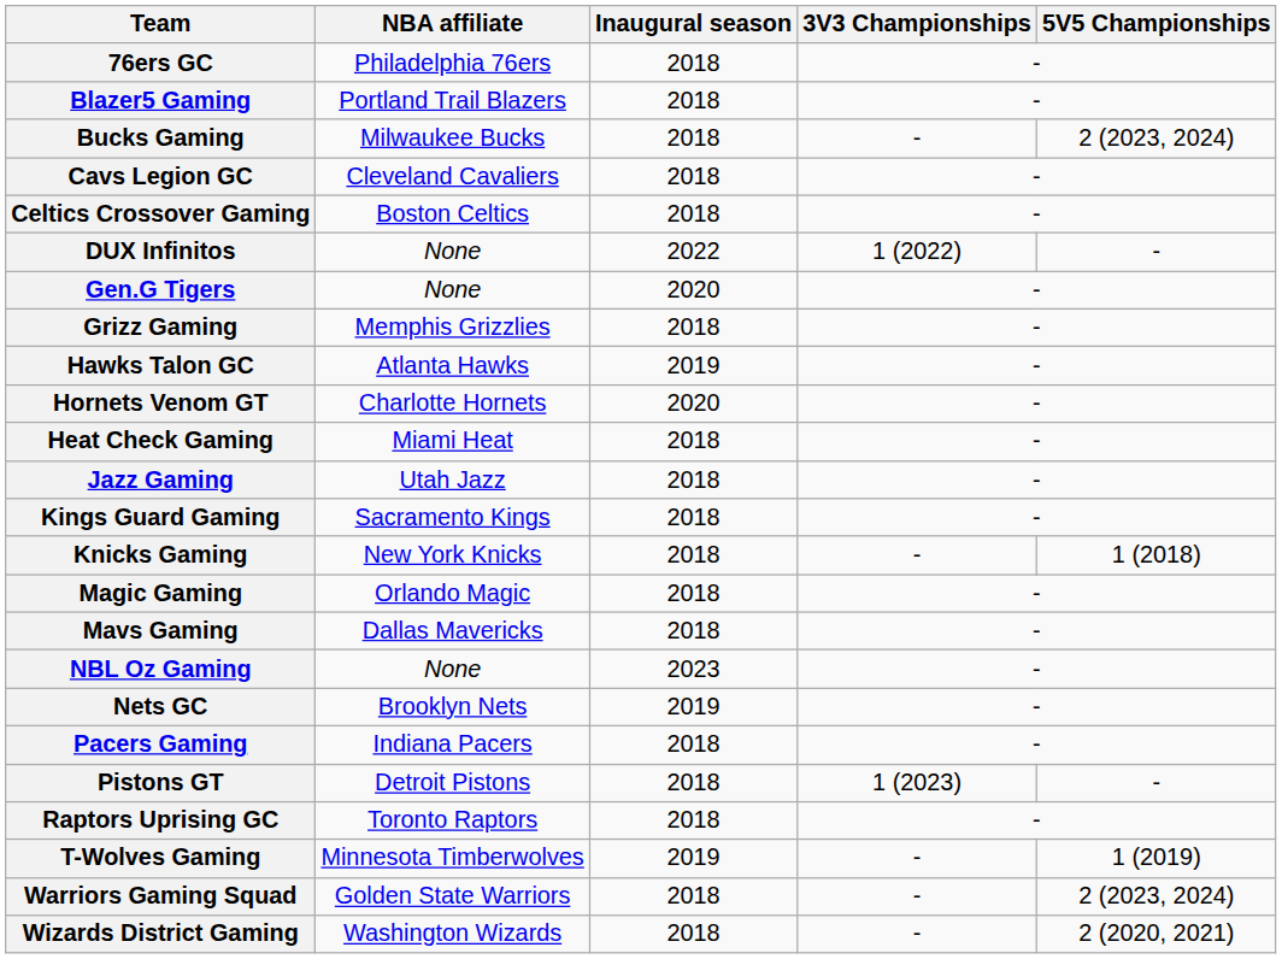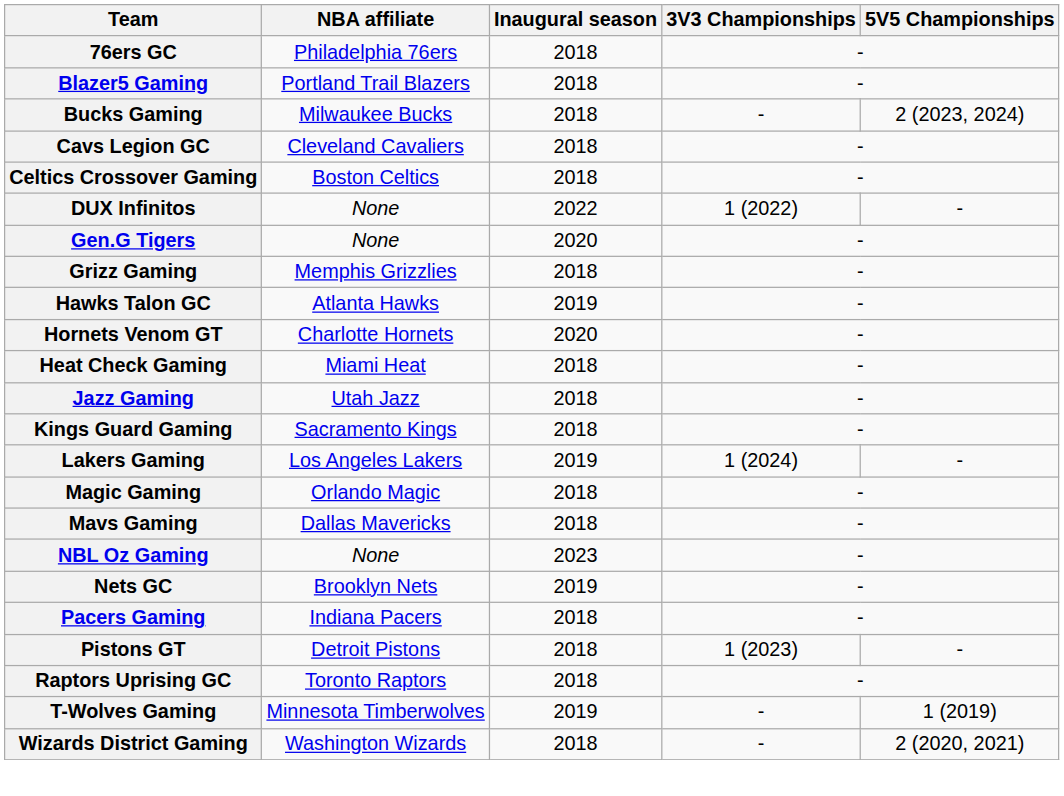- row: Knicks Gaming | New York Knicks | 2018 | - | 1 (2018)
+ row: Lakers Gaming | Los Angeles Lakers | 2019 | 1 (2024) | -
- row: Warriors Gaming Squad | Golden State Warriors | 2018 | - | 2 (2023, 2024)
